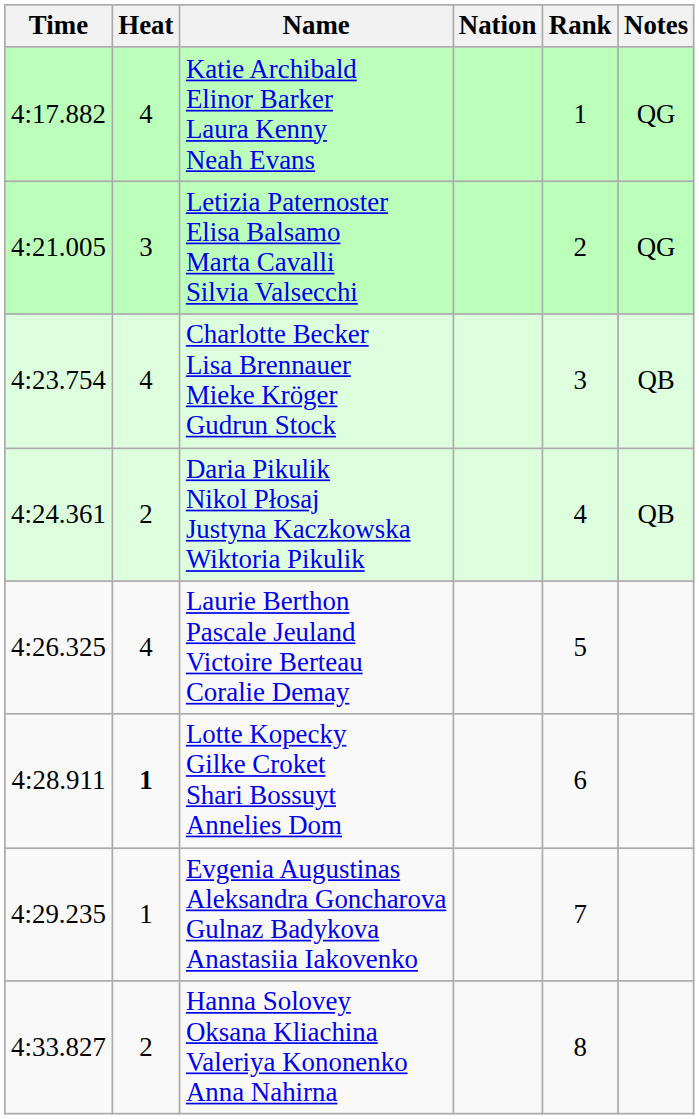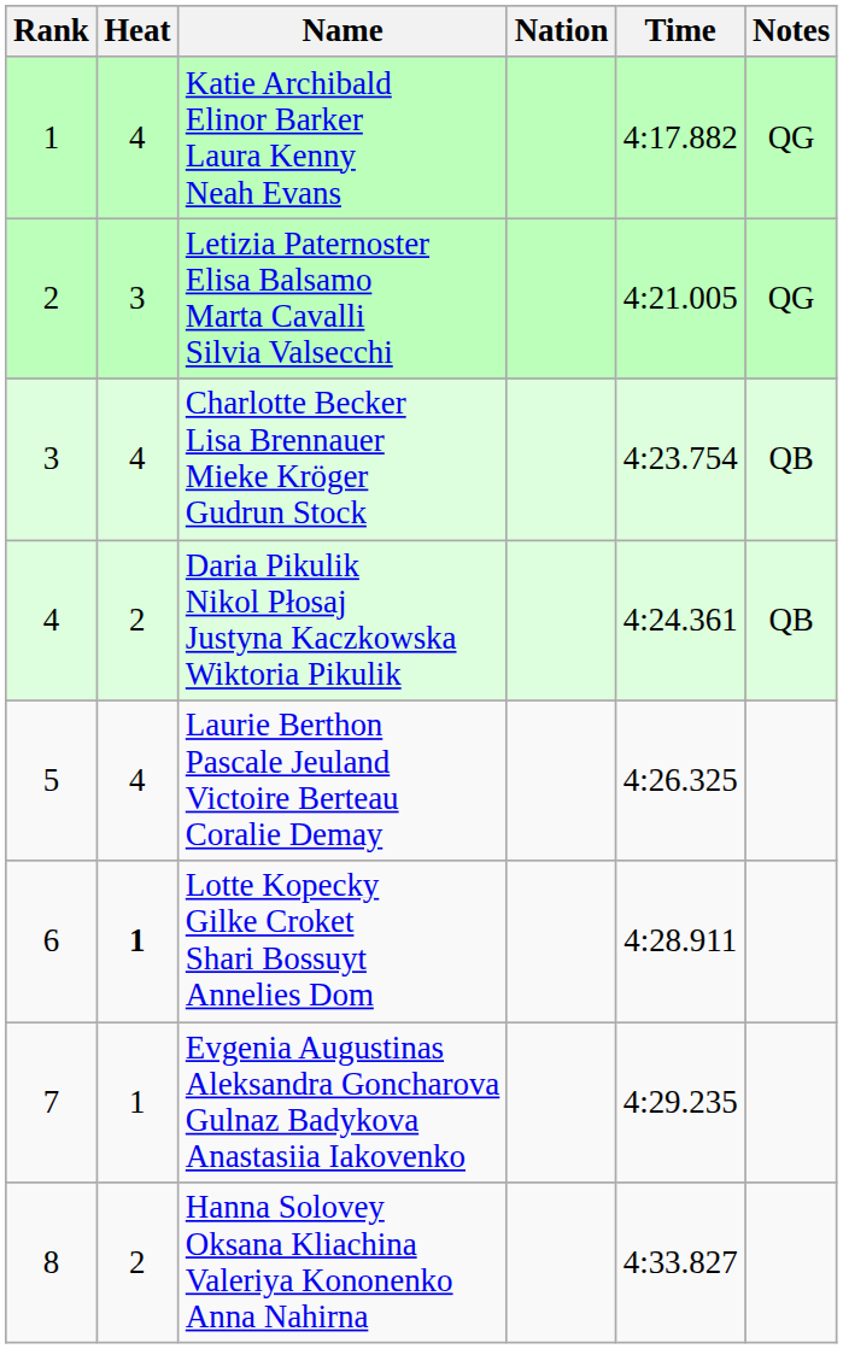columns swapped: Rank <-> Time
